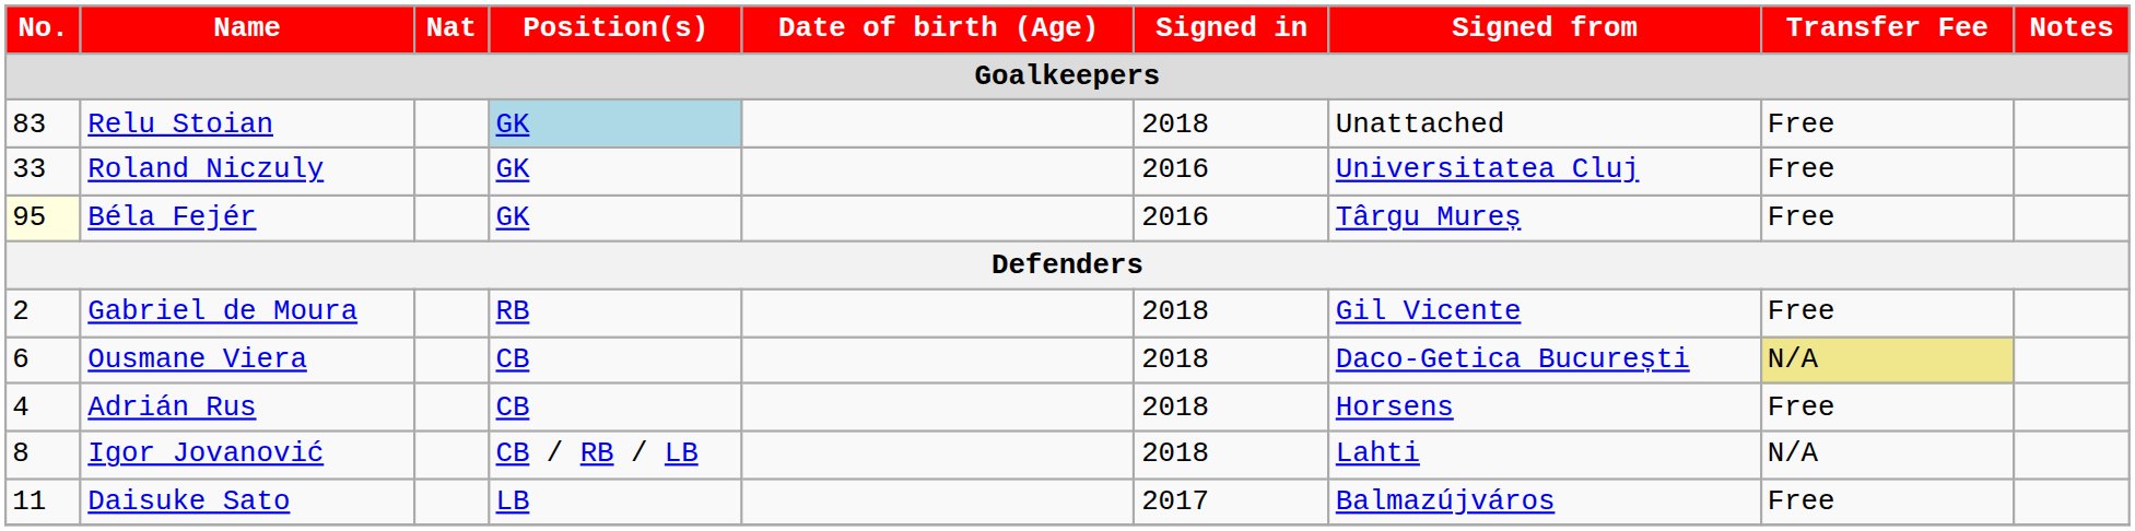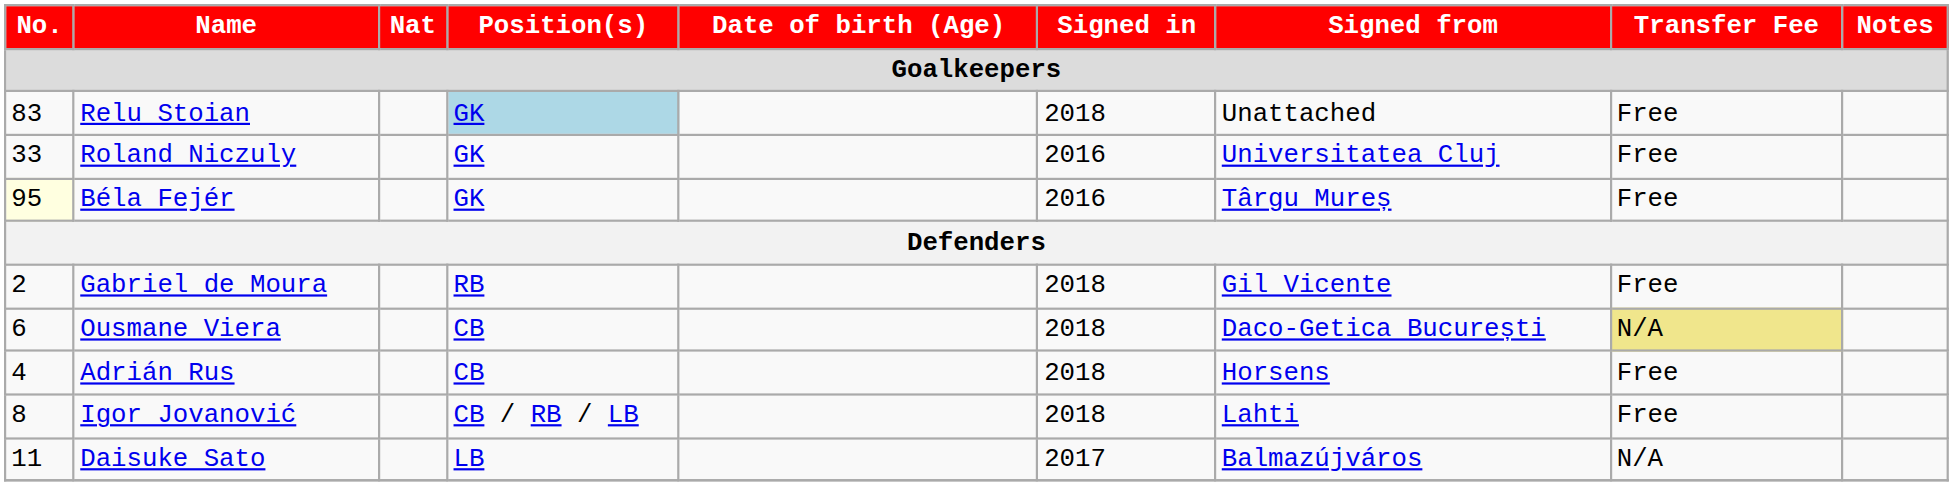Igor Jovanović | Transfer Fee: N/A -> Free
Daisuke Sato | Transfer Fee: Free -> N/A
